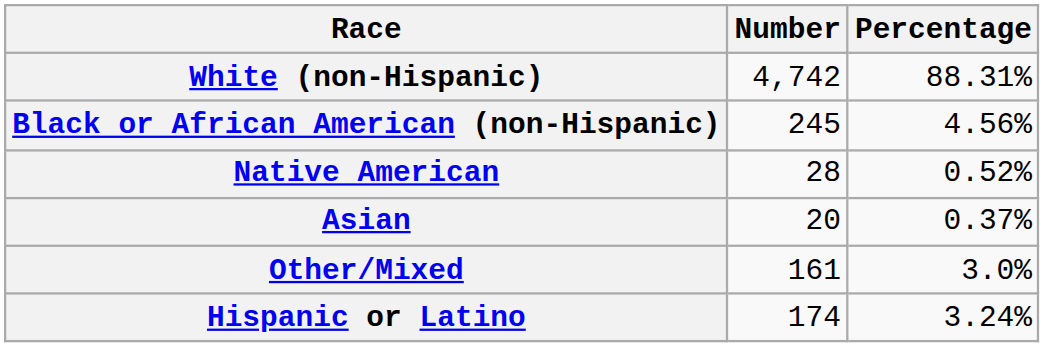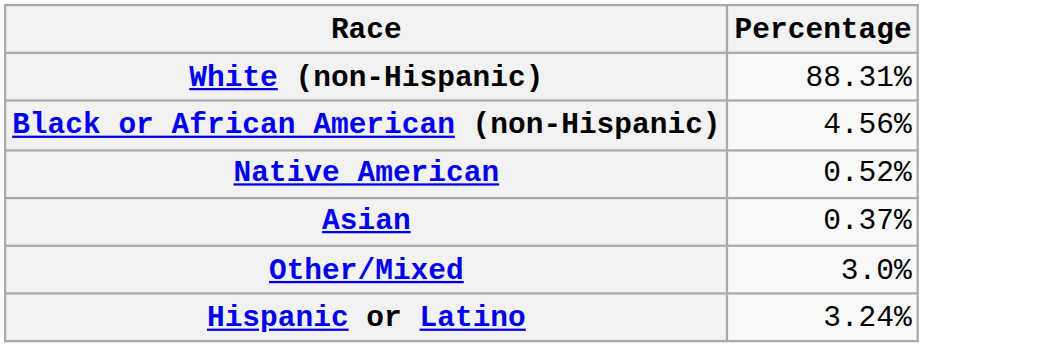- column: Number | 4,742 | 245 | 28 | 20 | 161 | 174
